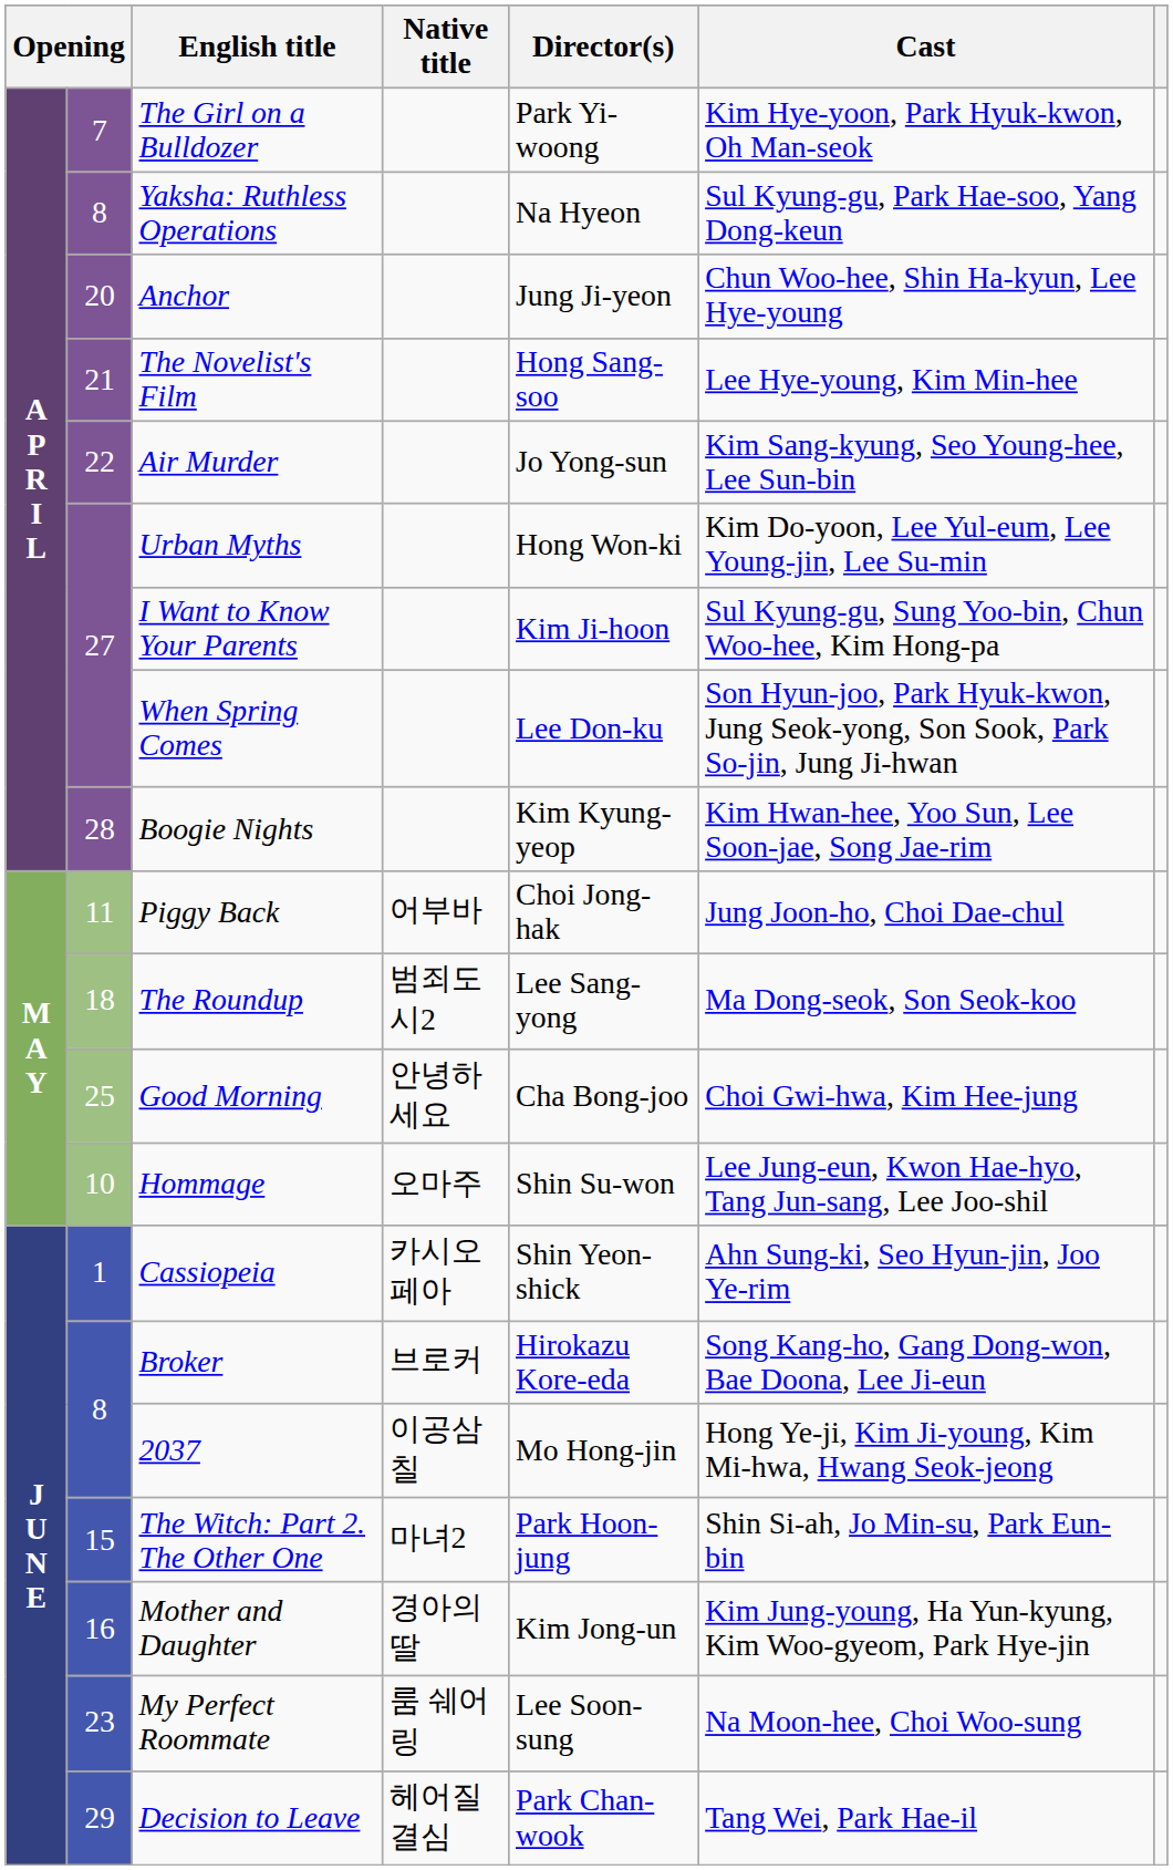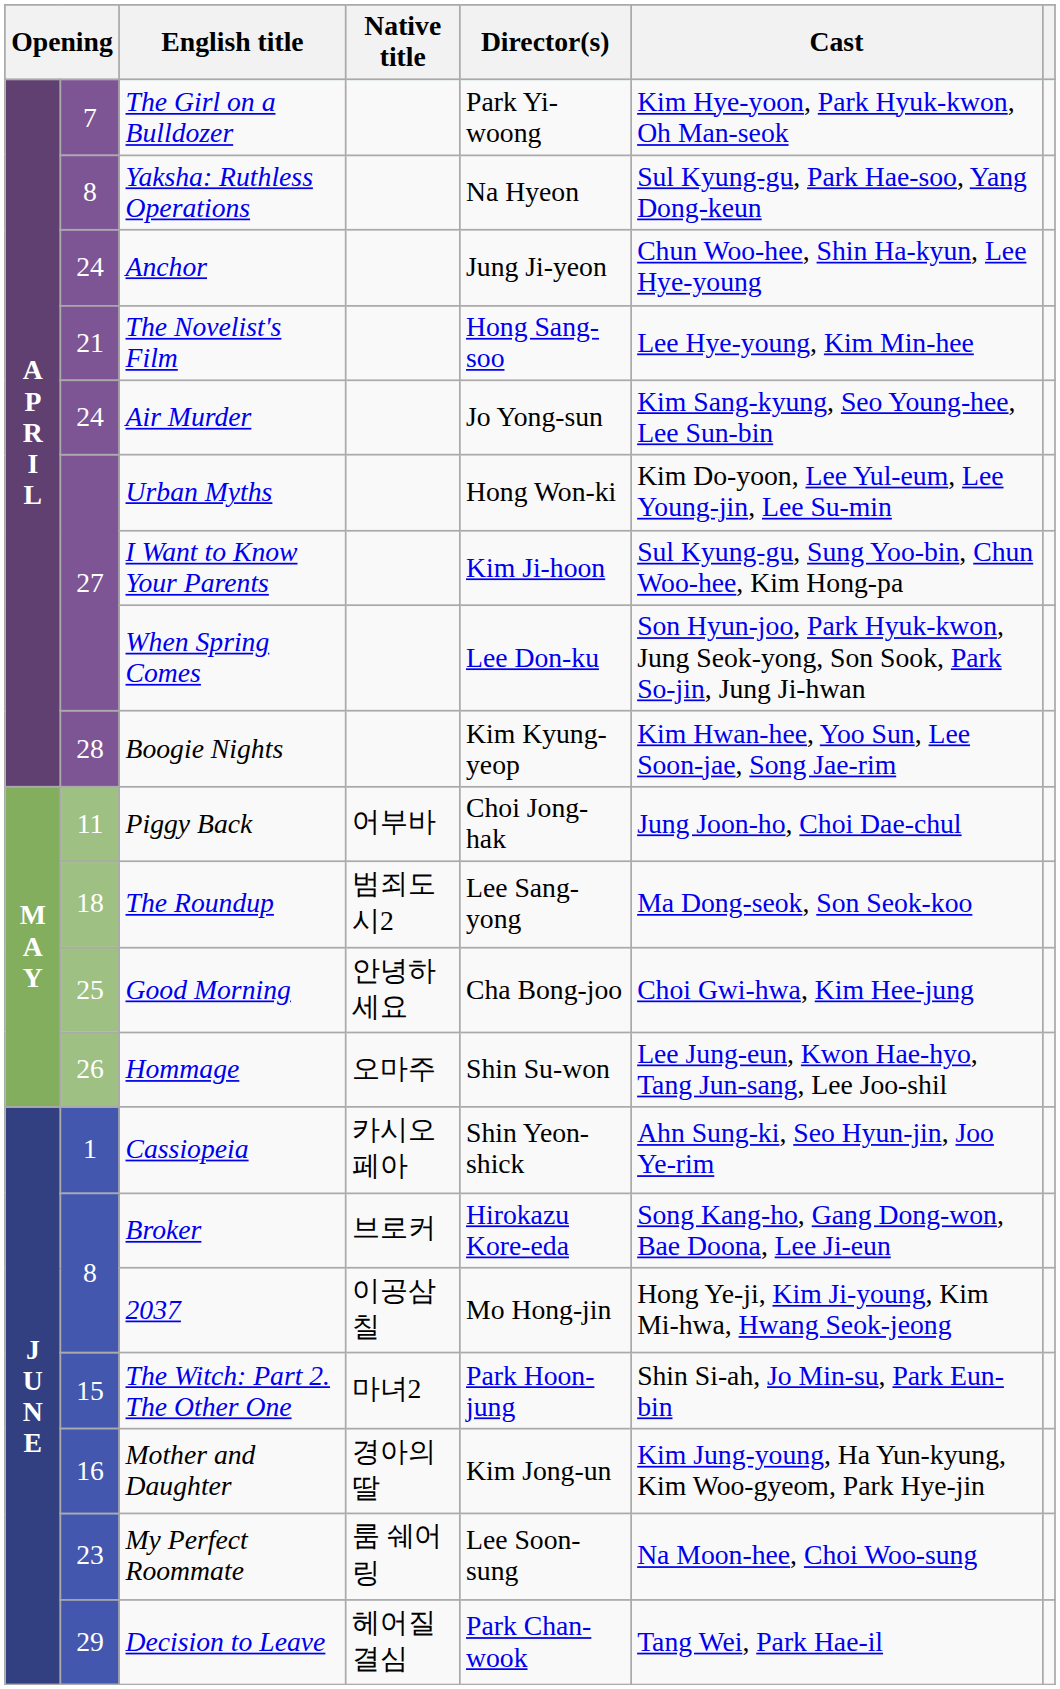Anchor | column 2: 20 -> 24
Air Murder | column 2: 22 -> 24
Hommage | column 2: 10 -> 26
